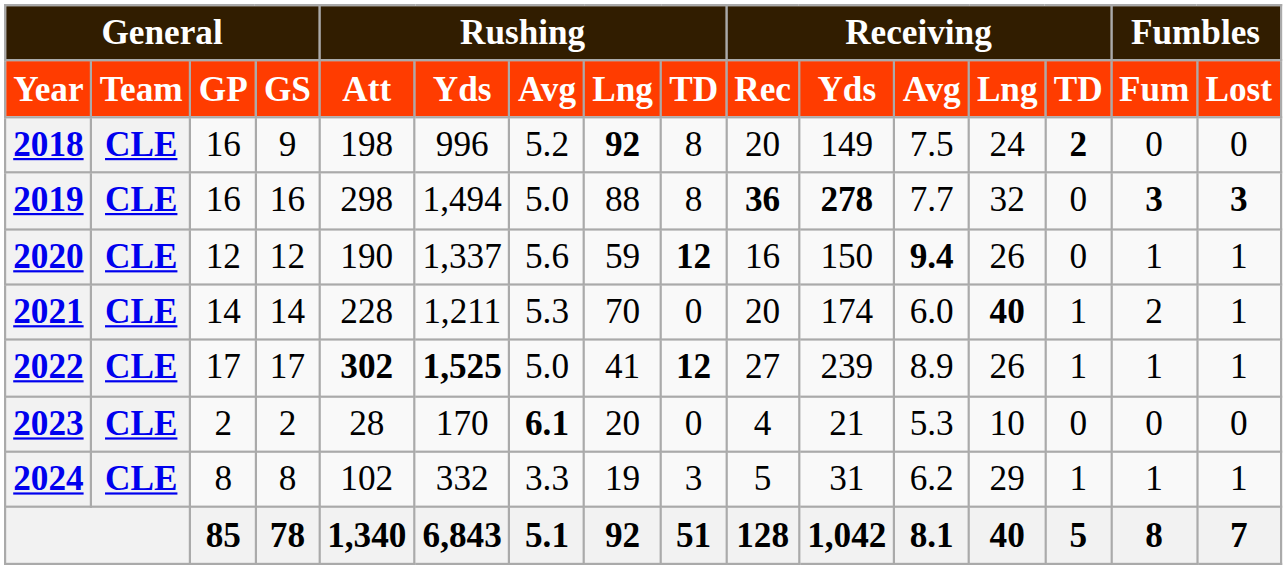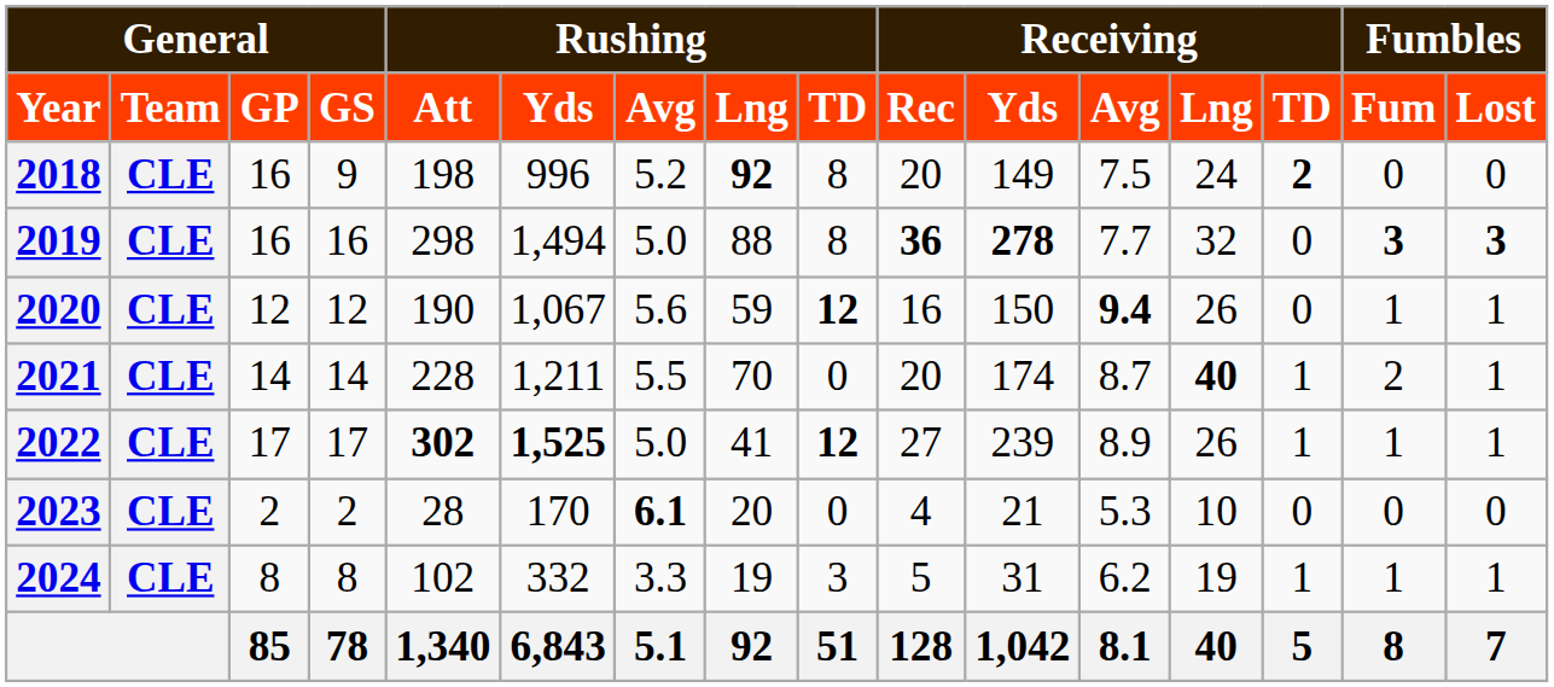2020 | column 6: 1,337 -> 1,067
2021 | column 7: 5.3 -> 5.5
2021 | column 12: 6.0 -> 8.7
2024 | column 13: 29 -> 19
